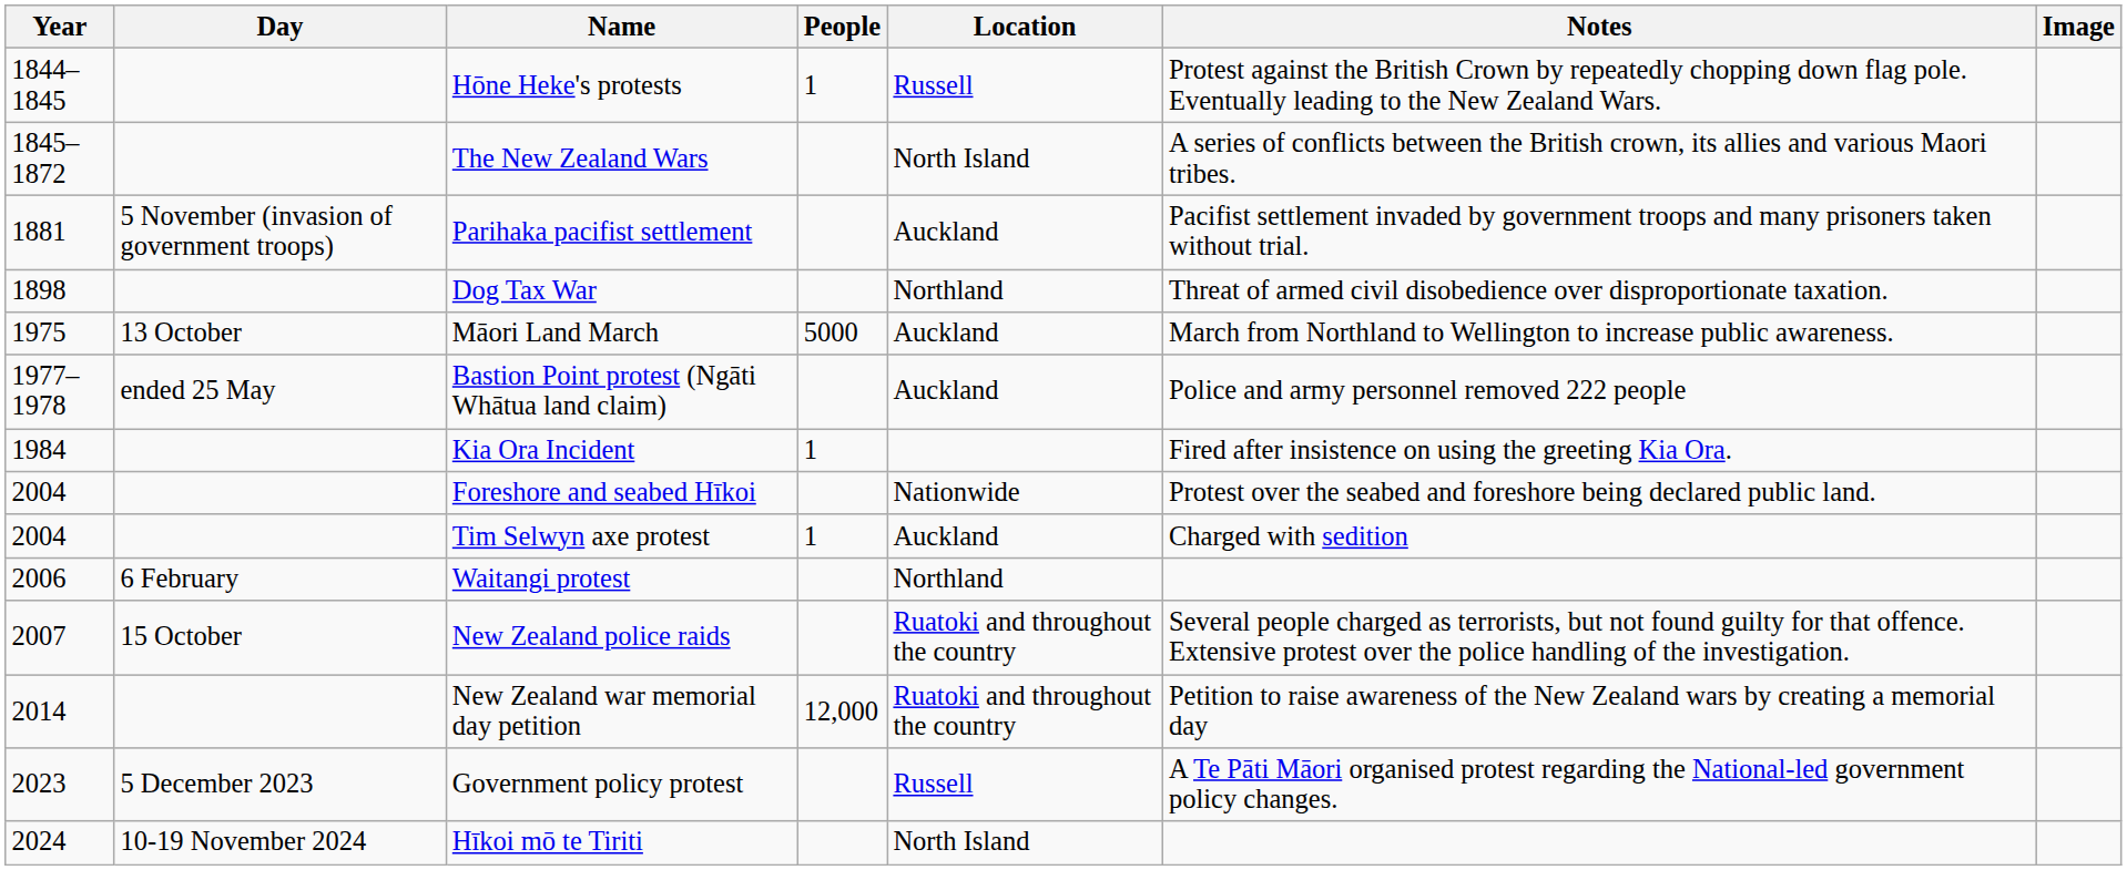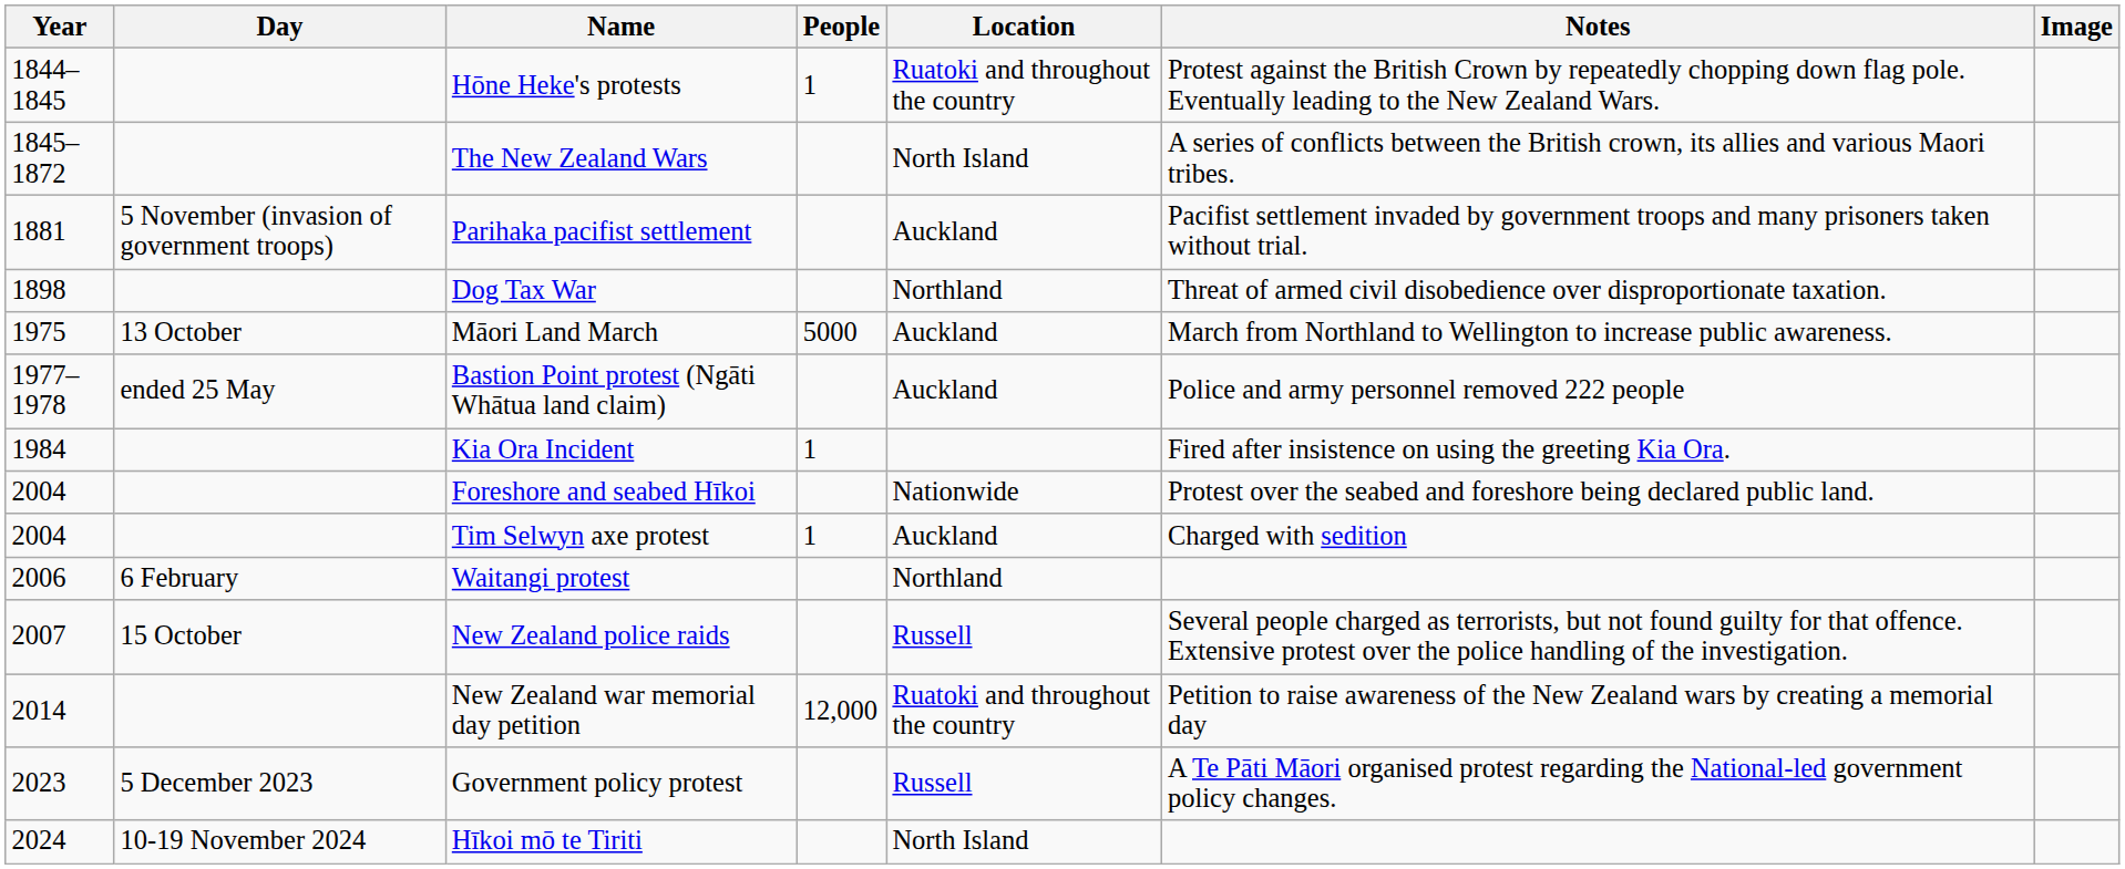Hōne Heke's protests | Location: Russell -> Ruatoki and throughout the country
New Zealand police raids | Location: Ruatoki and throughout the country -> Russell
